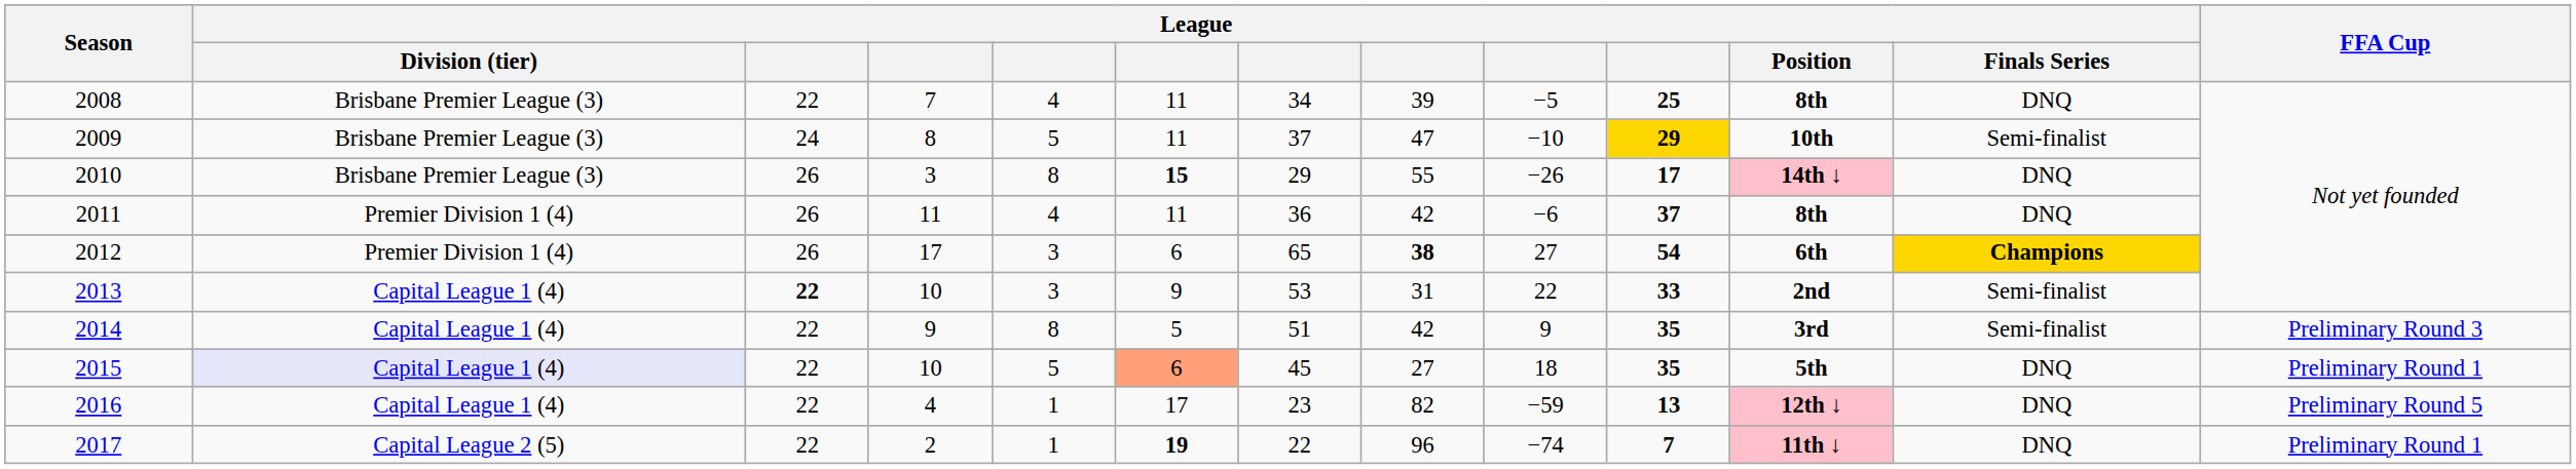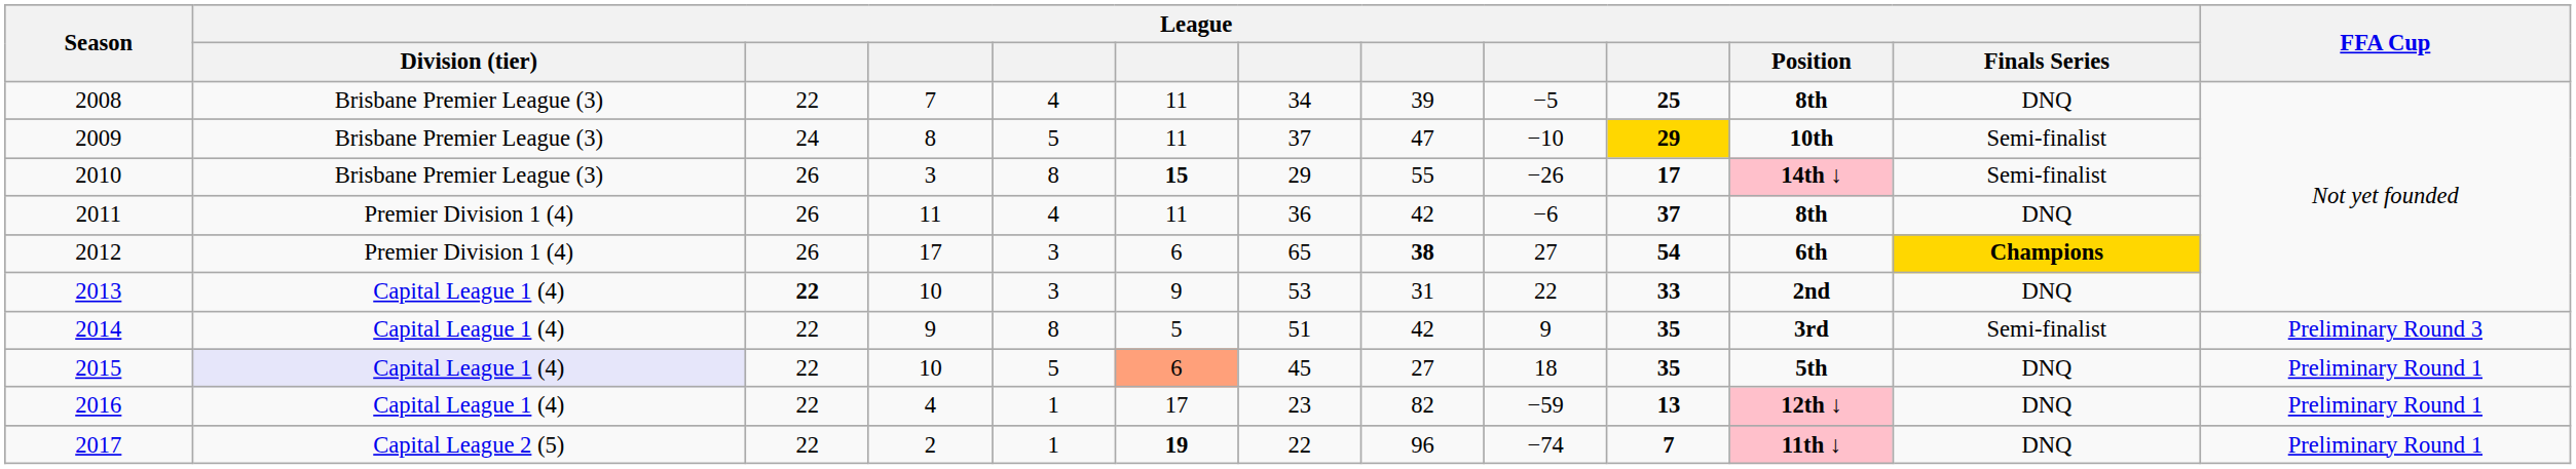2010 | League / Finals Series: DNQ -> Semi-finalist
2013 | League / Finals Series: Semi-finalist -> DNQ
2016 | FFA Cup: Preliminary Round 5 -> Preliminary Round 1
